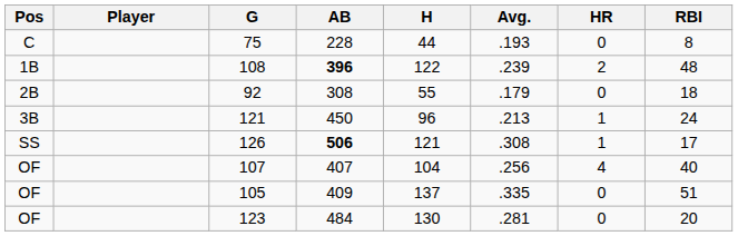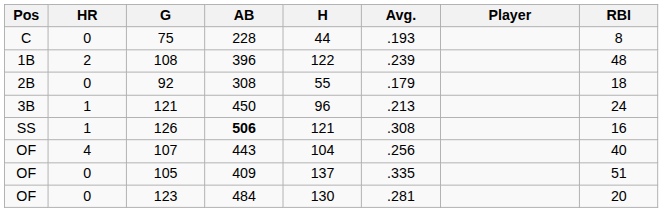columns swapped: Player <-> HR
108 | AB: bold -> normal
126 | RBI: 17 -> 16
107 | AB: 407 -> 443
